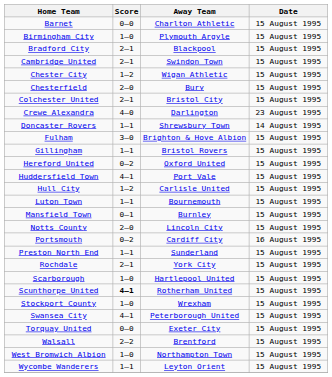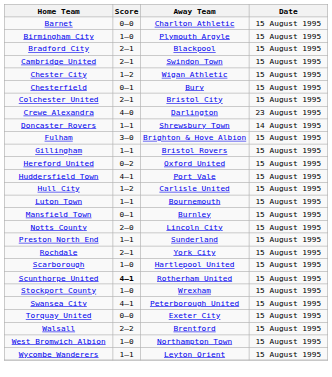Chesterfield | Score: 2–0 -> 0–1
- row: Portsmouth | 0–2 | Cardiff City | 16 August 1995
